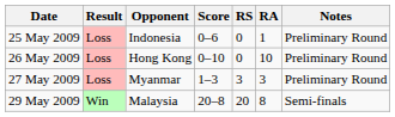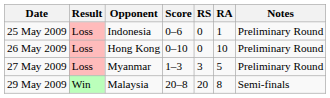27 May 2009 | RA: 3 -> 5
